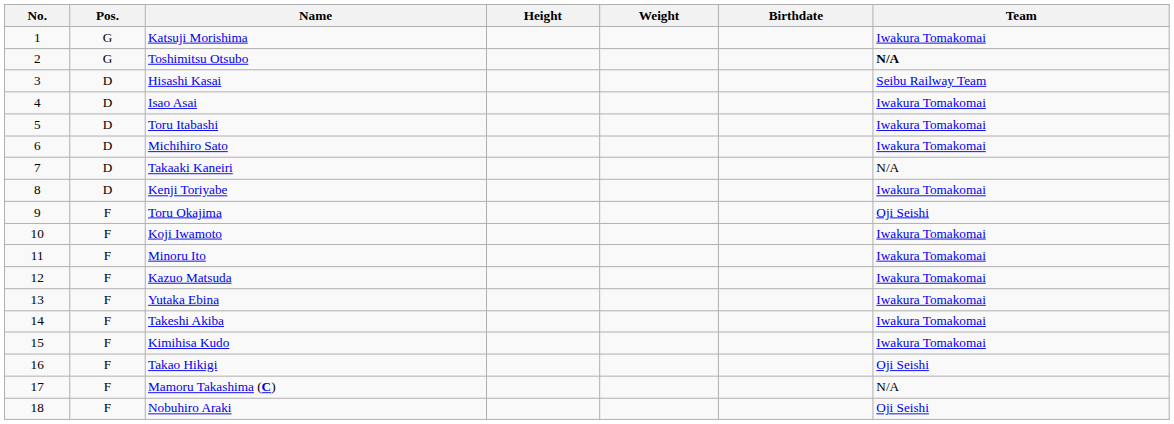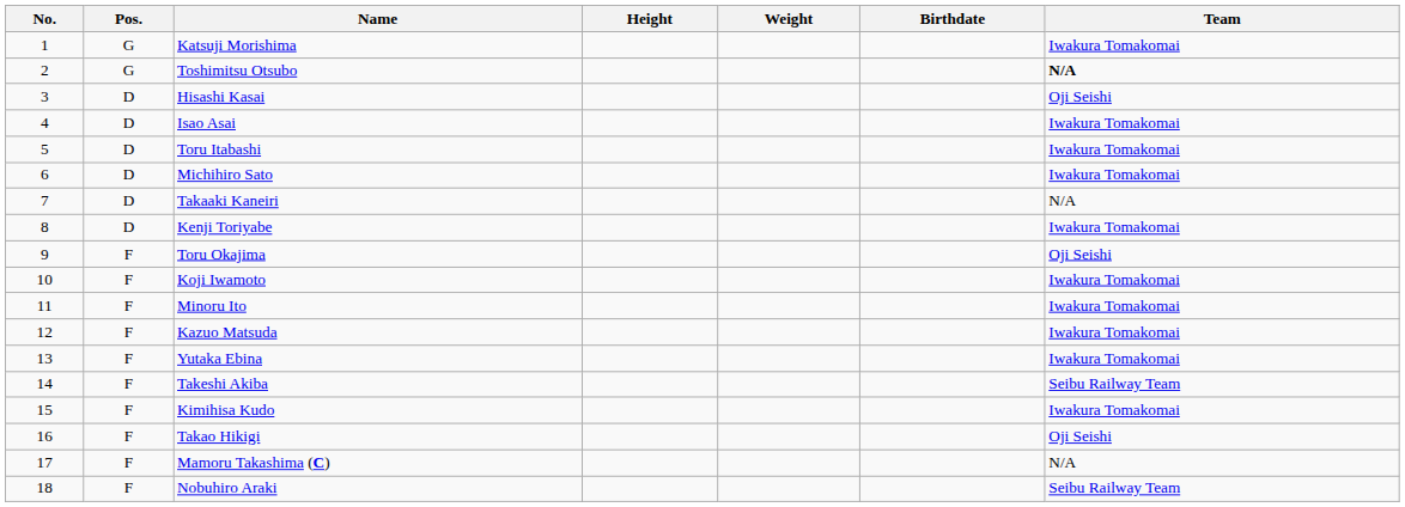Hisashi Kasai | Team: Seibu Railway Team -> Oji Seishi
Takeshi Akiba | Team: Iwakura Tomakomai -> Seibu Railway Team
Nobuhiro Araki | Team: Oji Seishi -> Seibu Railway Team
